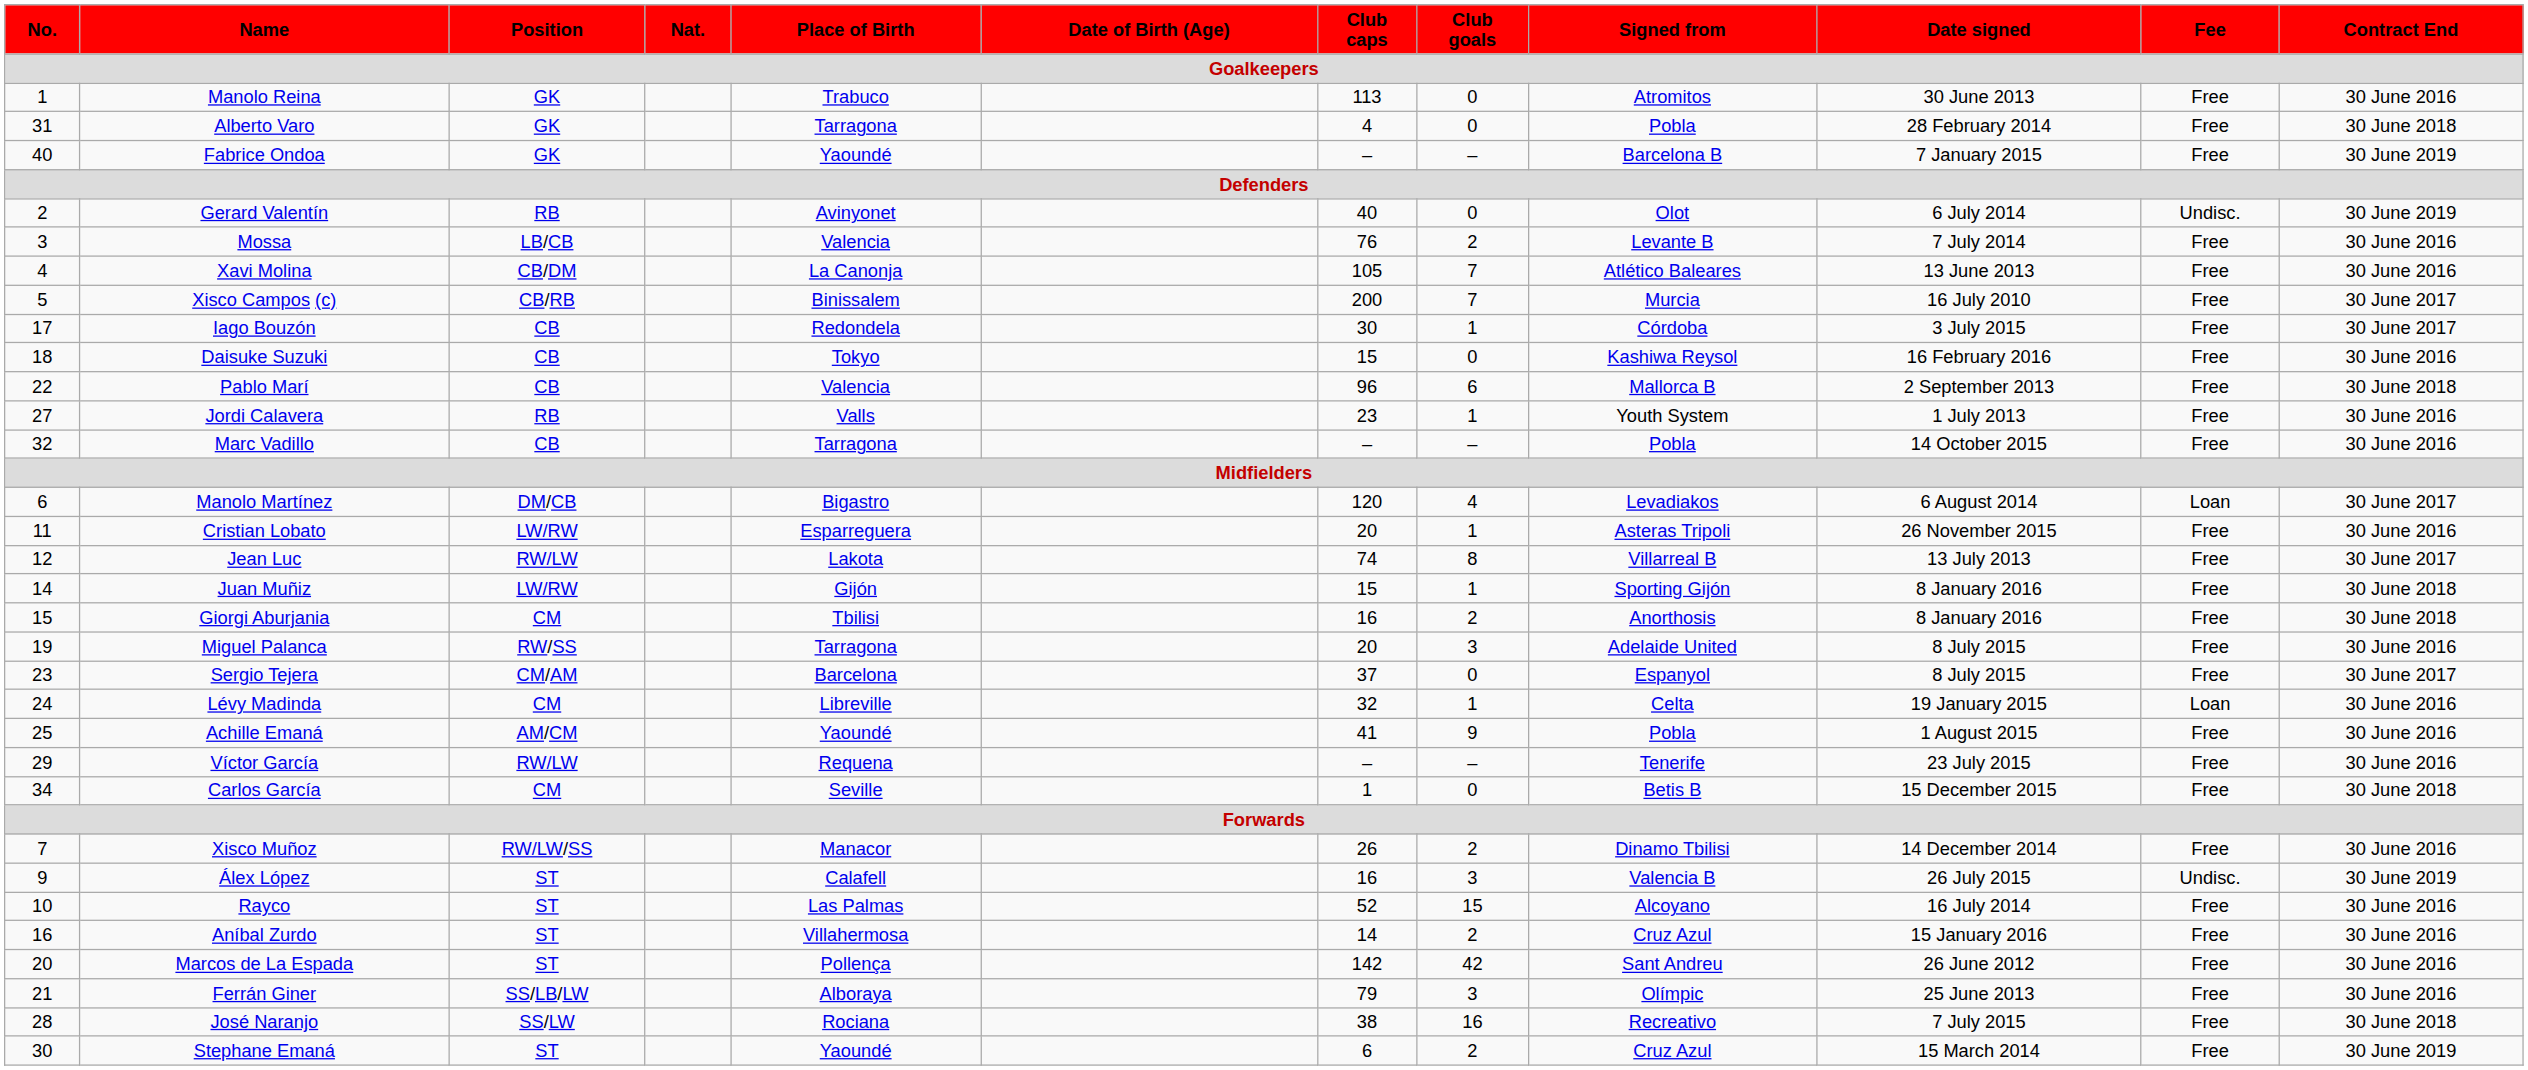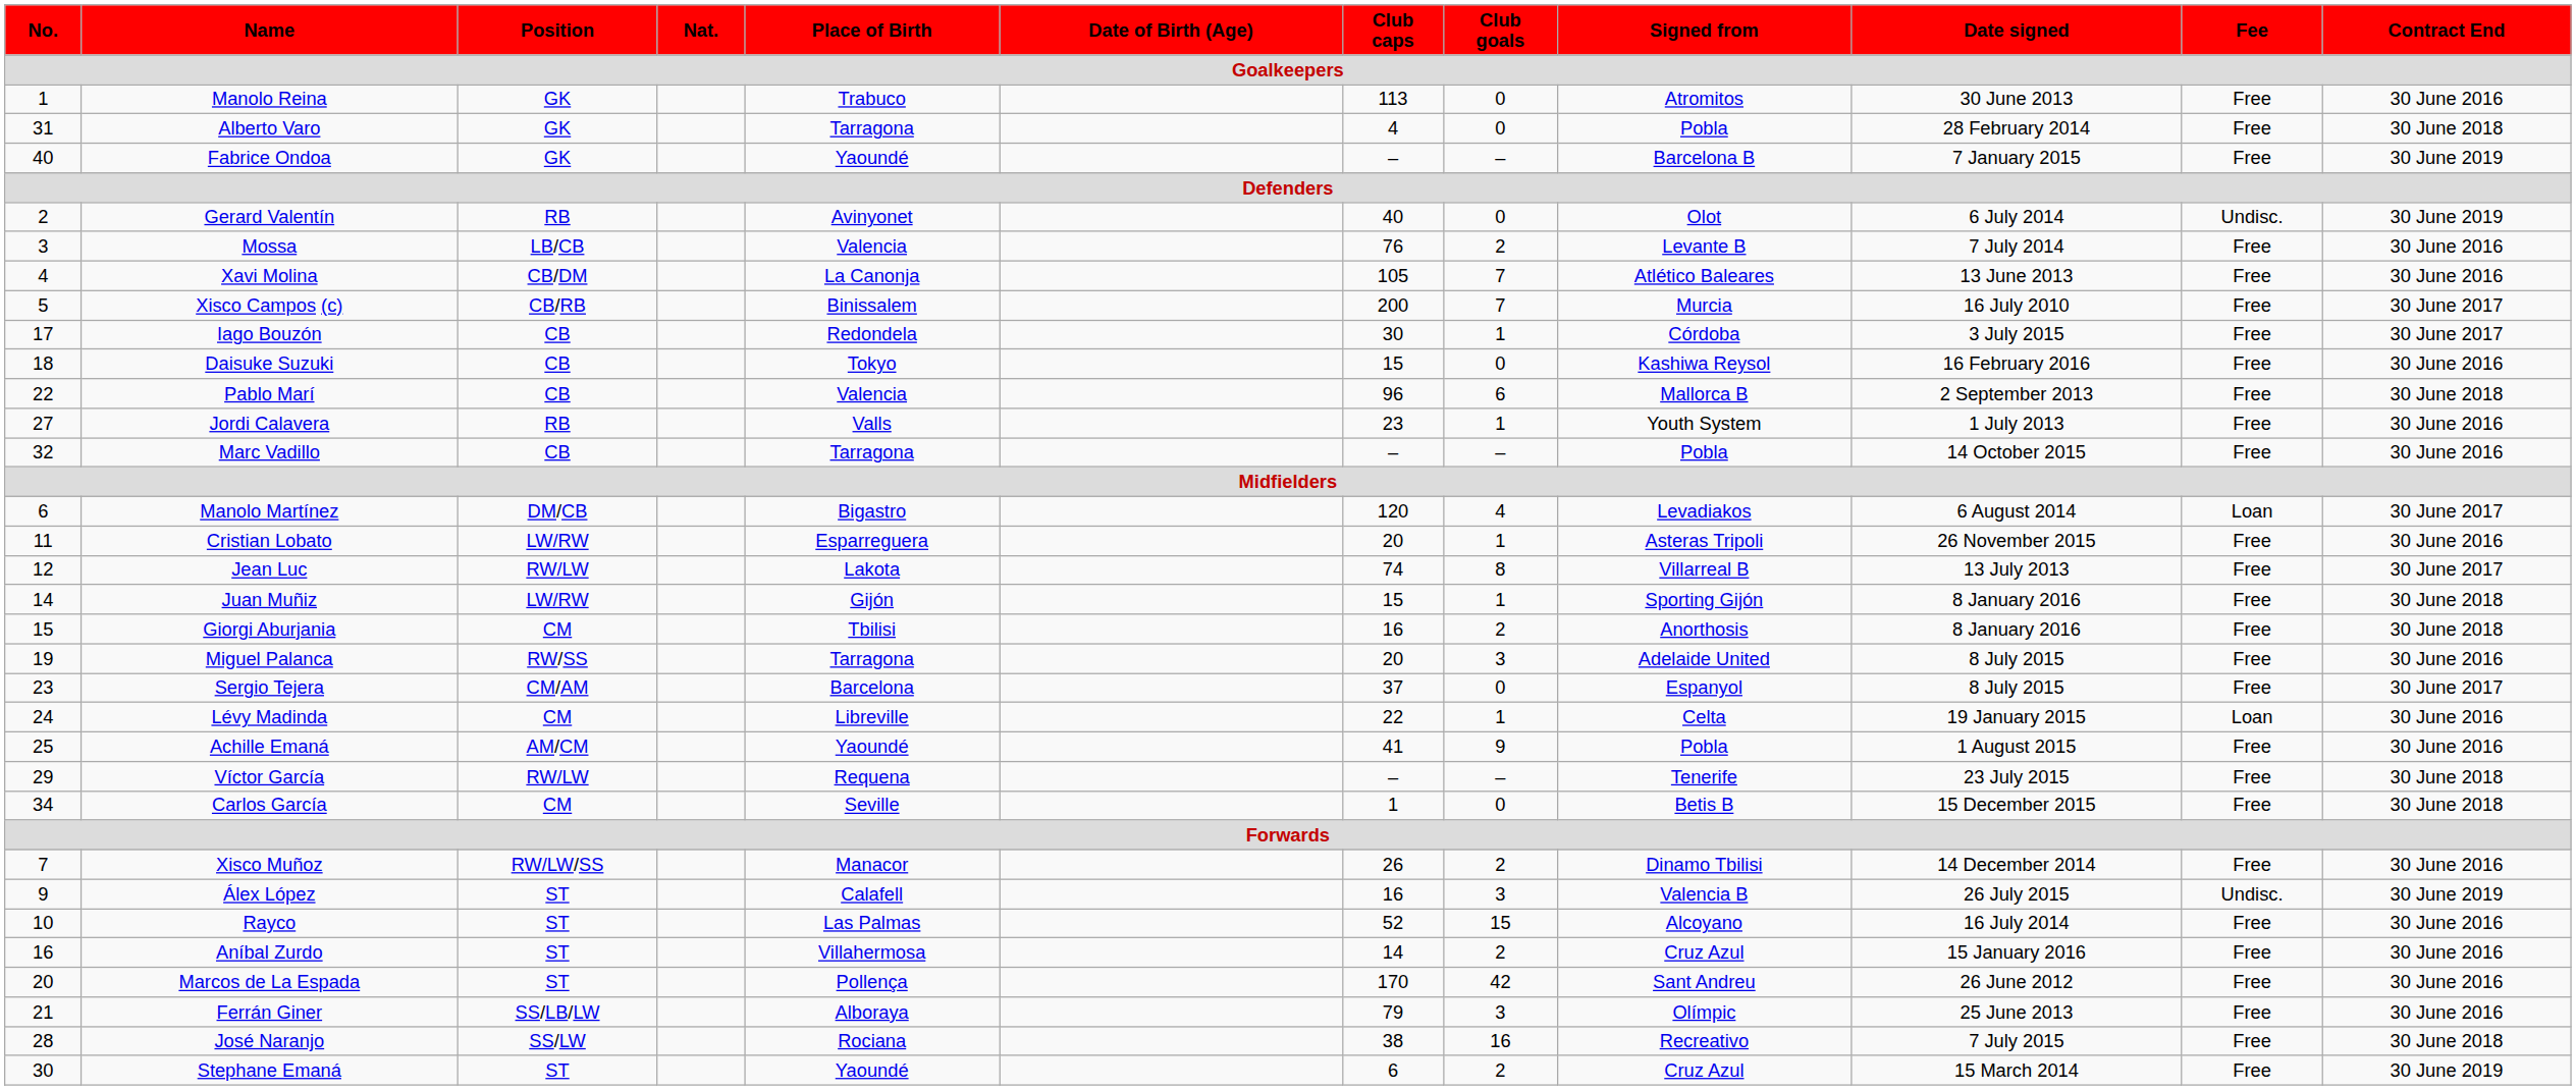Lévy Madinda | Club caps: 32 -> 22
Víctor García | Contract End: 30 June 2016 -> 30 June 2018
Marcos de La Espada | Club caps: 142 -> 170
